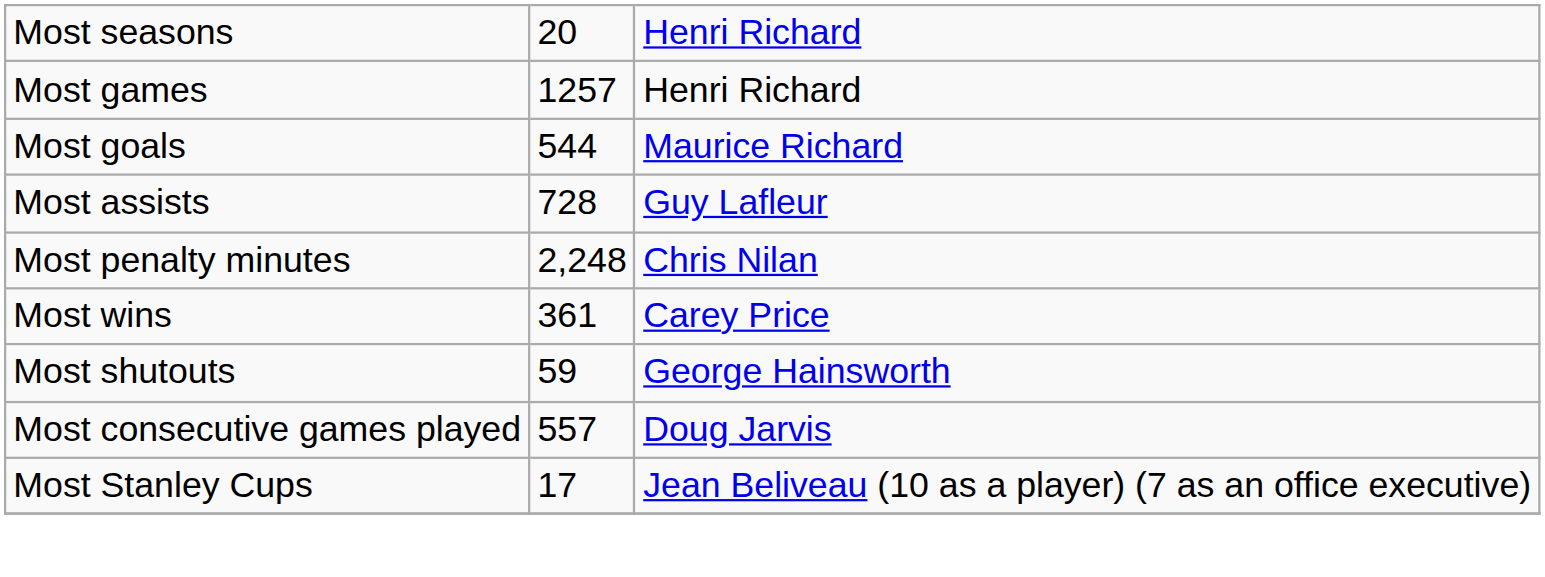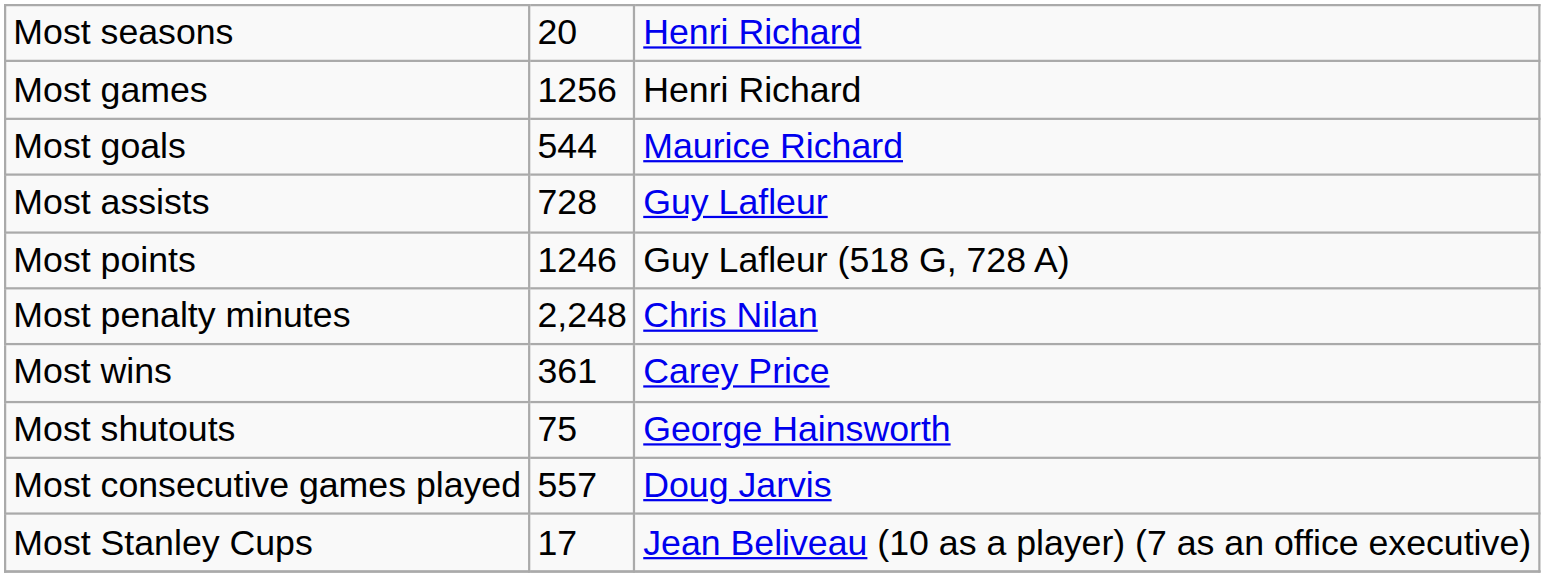Most games | column 2: 1257 -> 1256
+ row: Most points | 1246 | Guy Lafleur (518 G, 728 A)
Most shutouts | column 2: 59 -> 75
